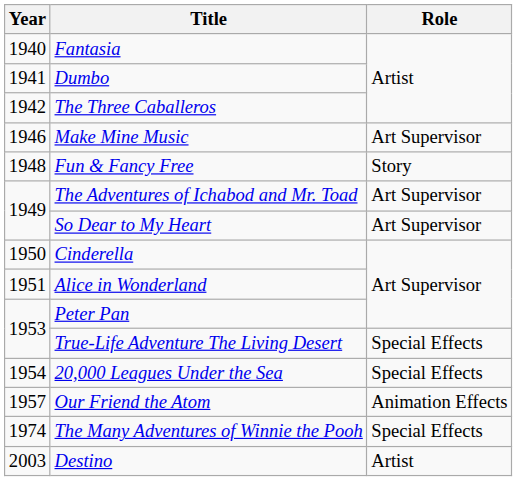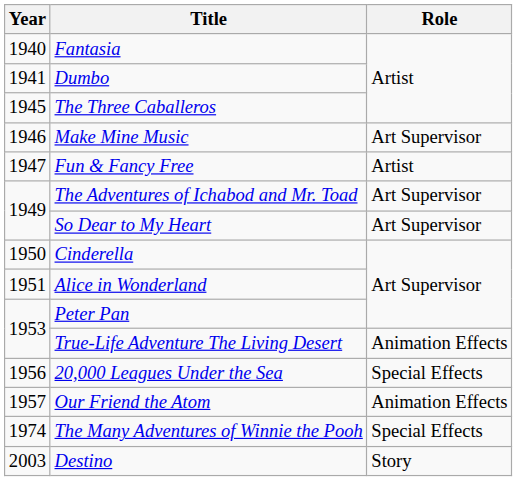The Three Caballeros | Year: 1942 -> 1945
Fun & Fancy Free | Year: 1948 -> 1947
Fun & Fancy Free | Role: Story -> Artist
True-Life Adventure The Living Desert | Role: Special Effects -> Animation Effects
20,000 Leagues Under the Sea | Year: 1954 -> 1956
Destino | Role: Artist -> Story
